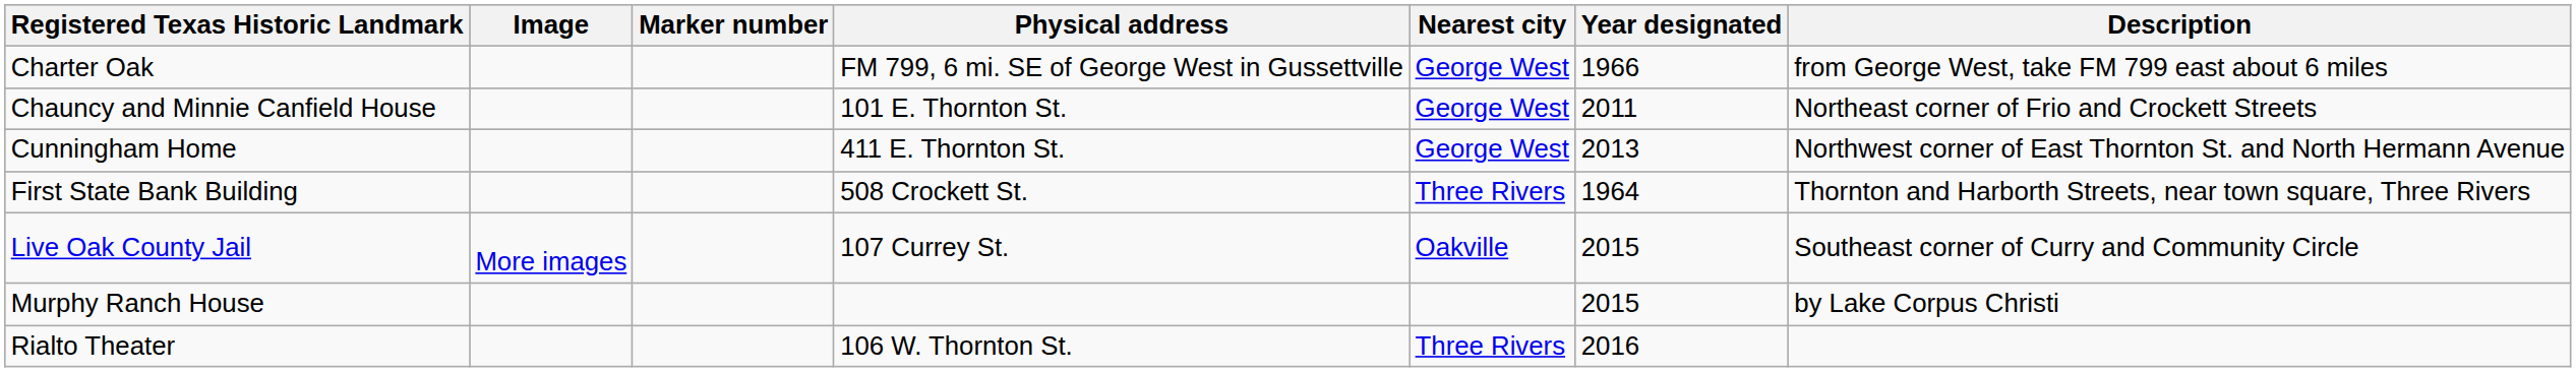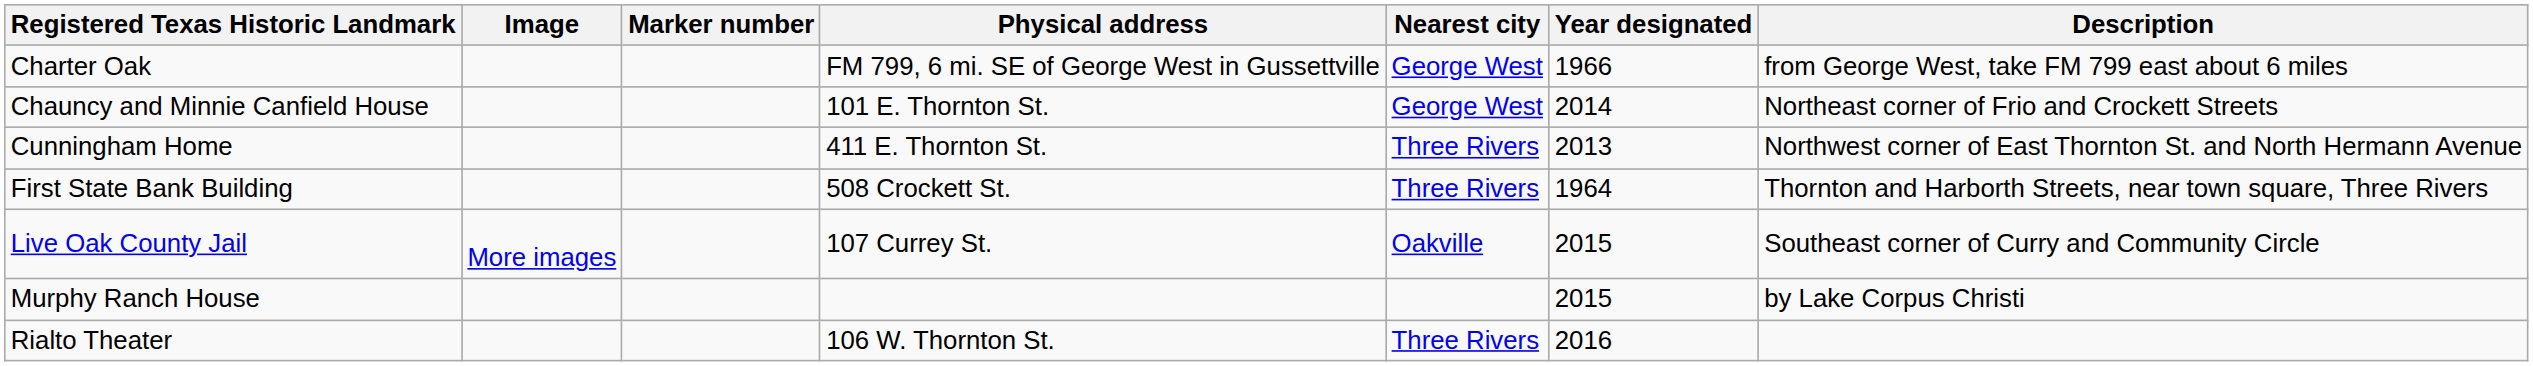Chauncy and Minnie Canfield House | Year designated: 2011 -> 2014
Cunningham Home | Nearest city: George West -> Three Rivers
